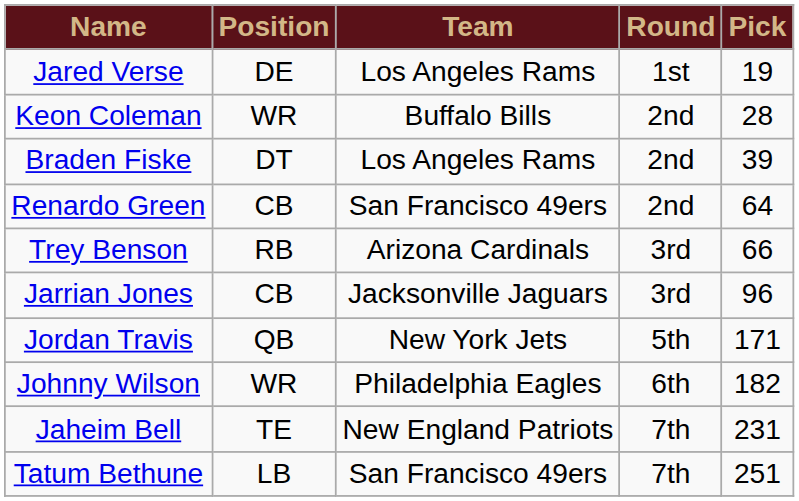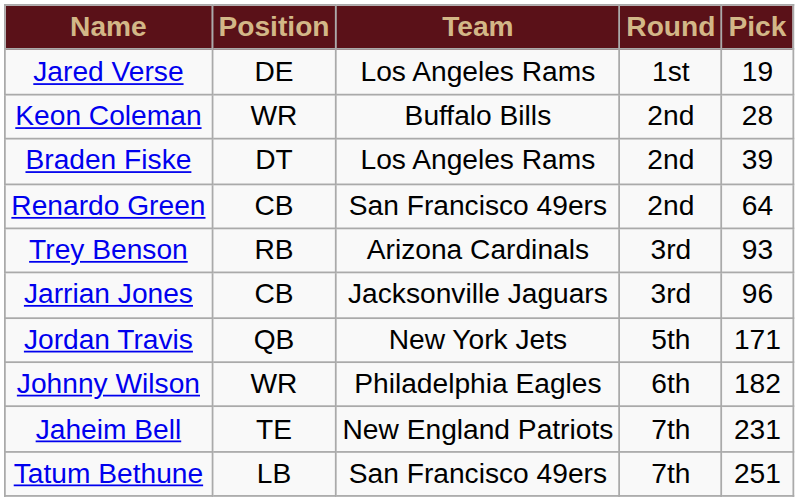Trey Benson | Pick: 66 -> 93
